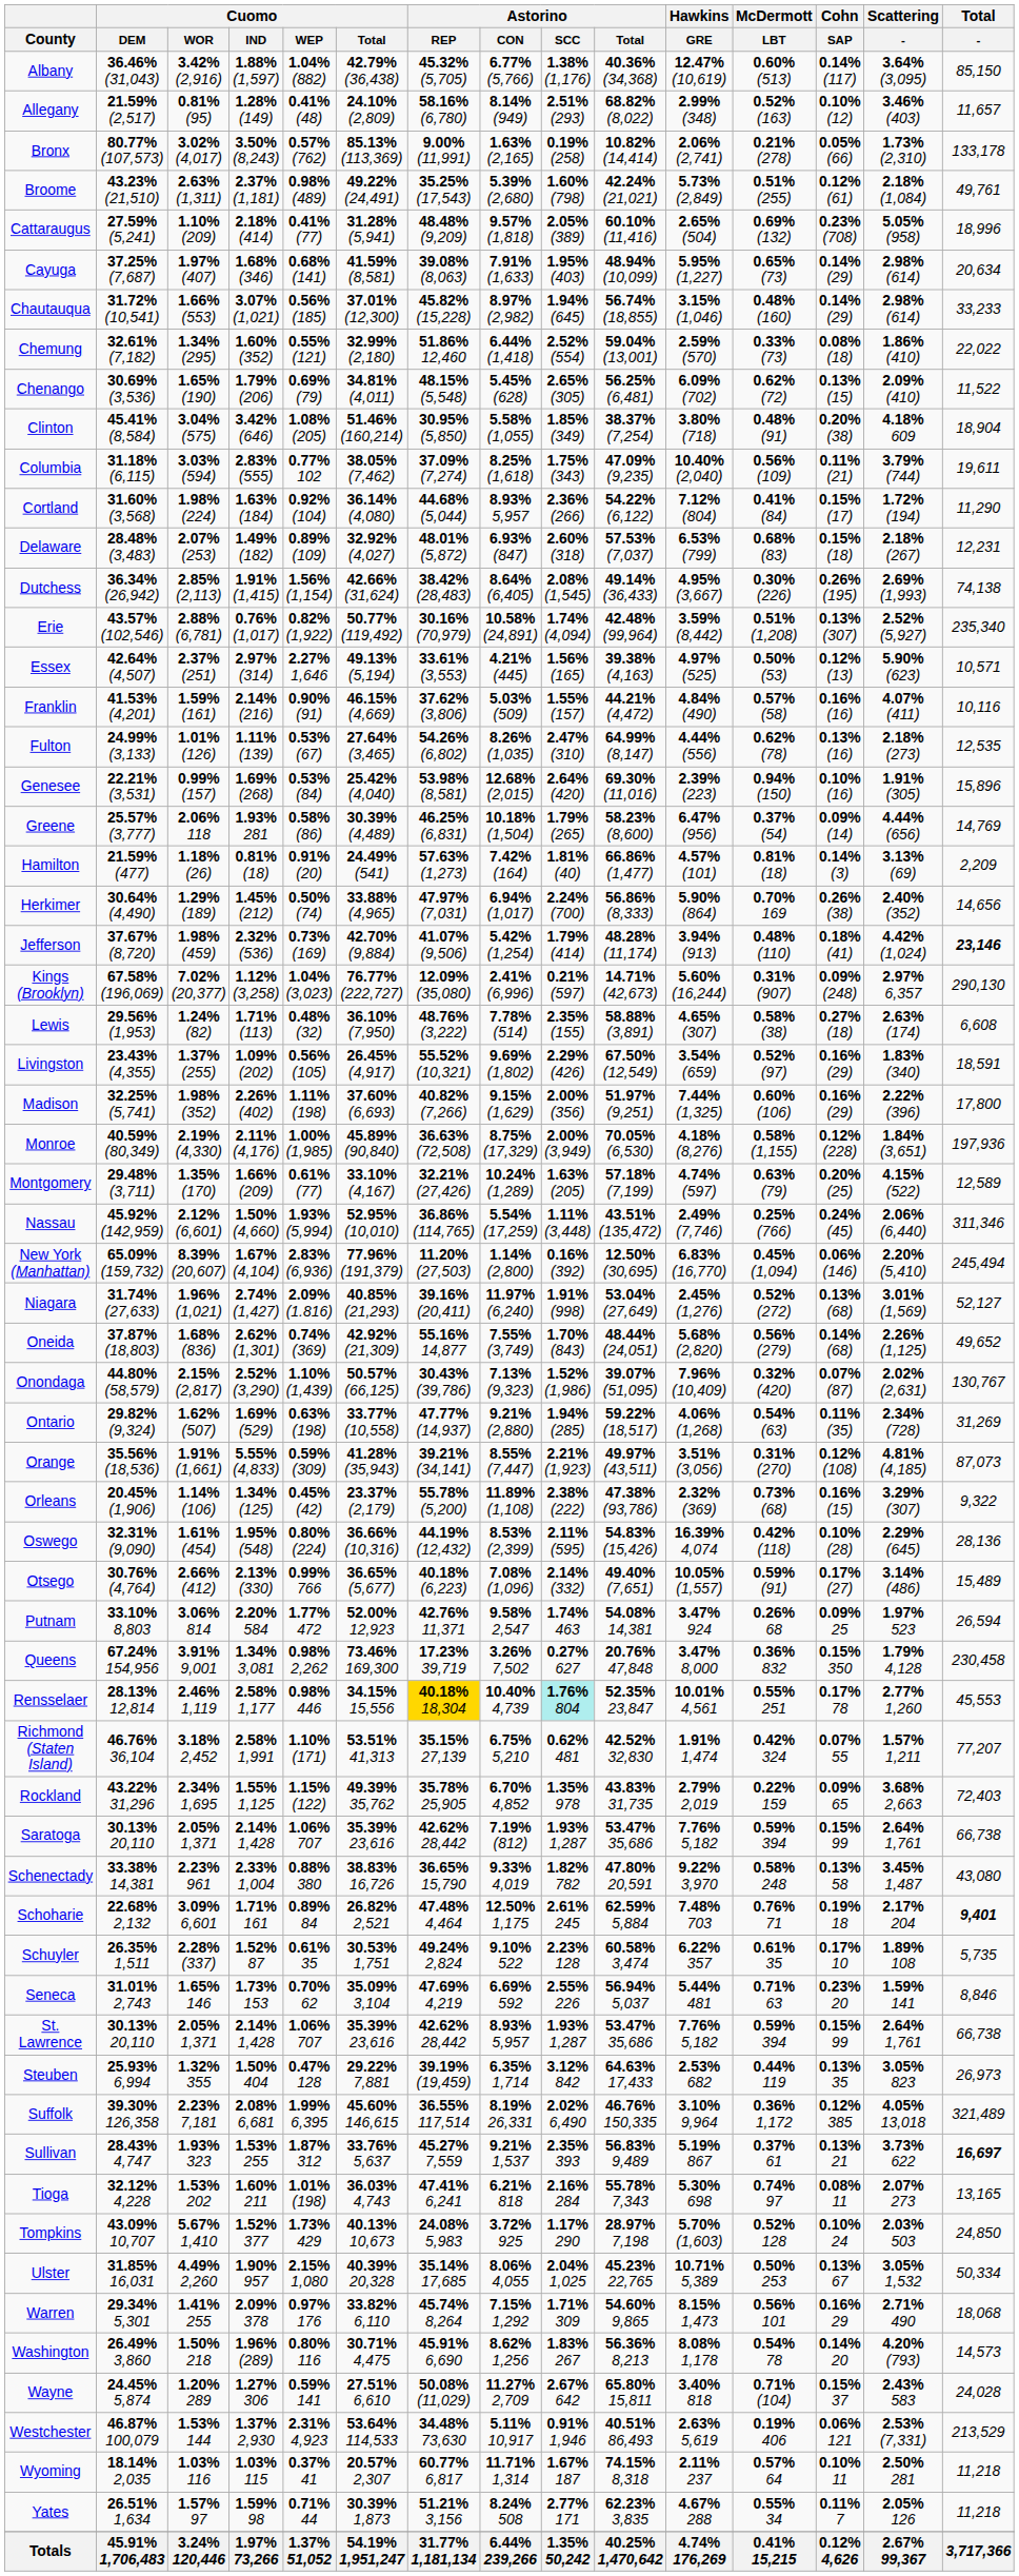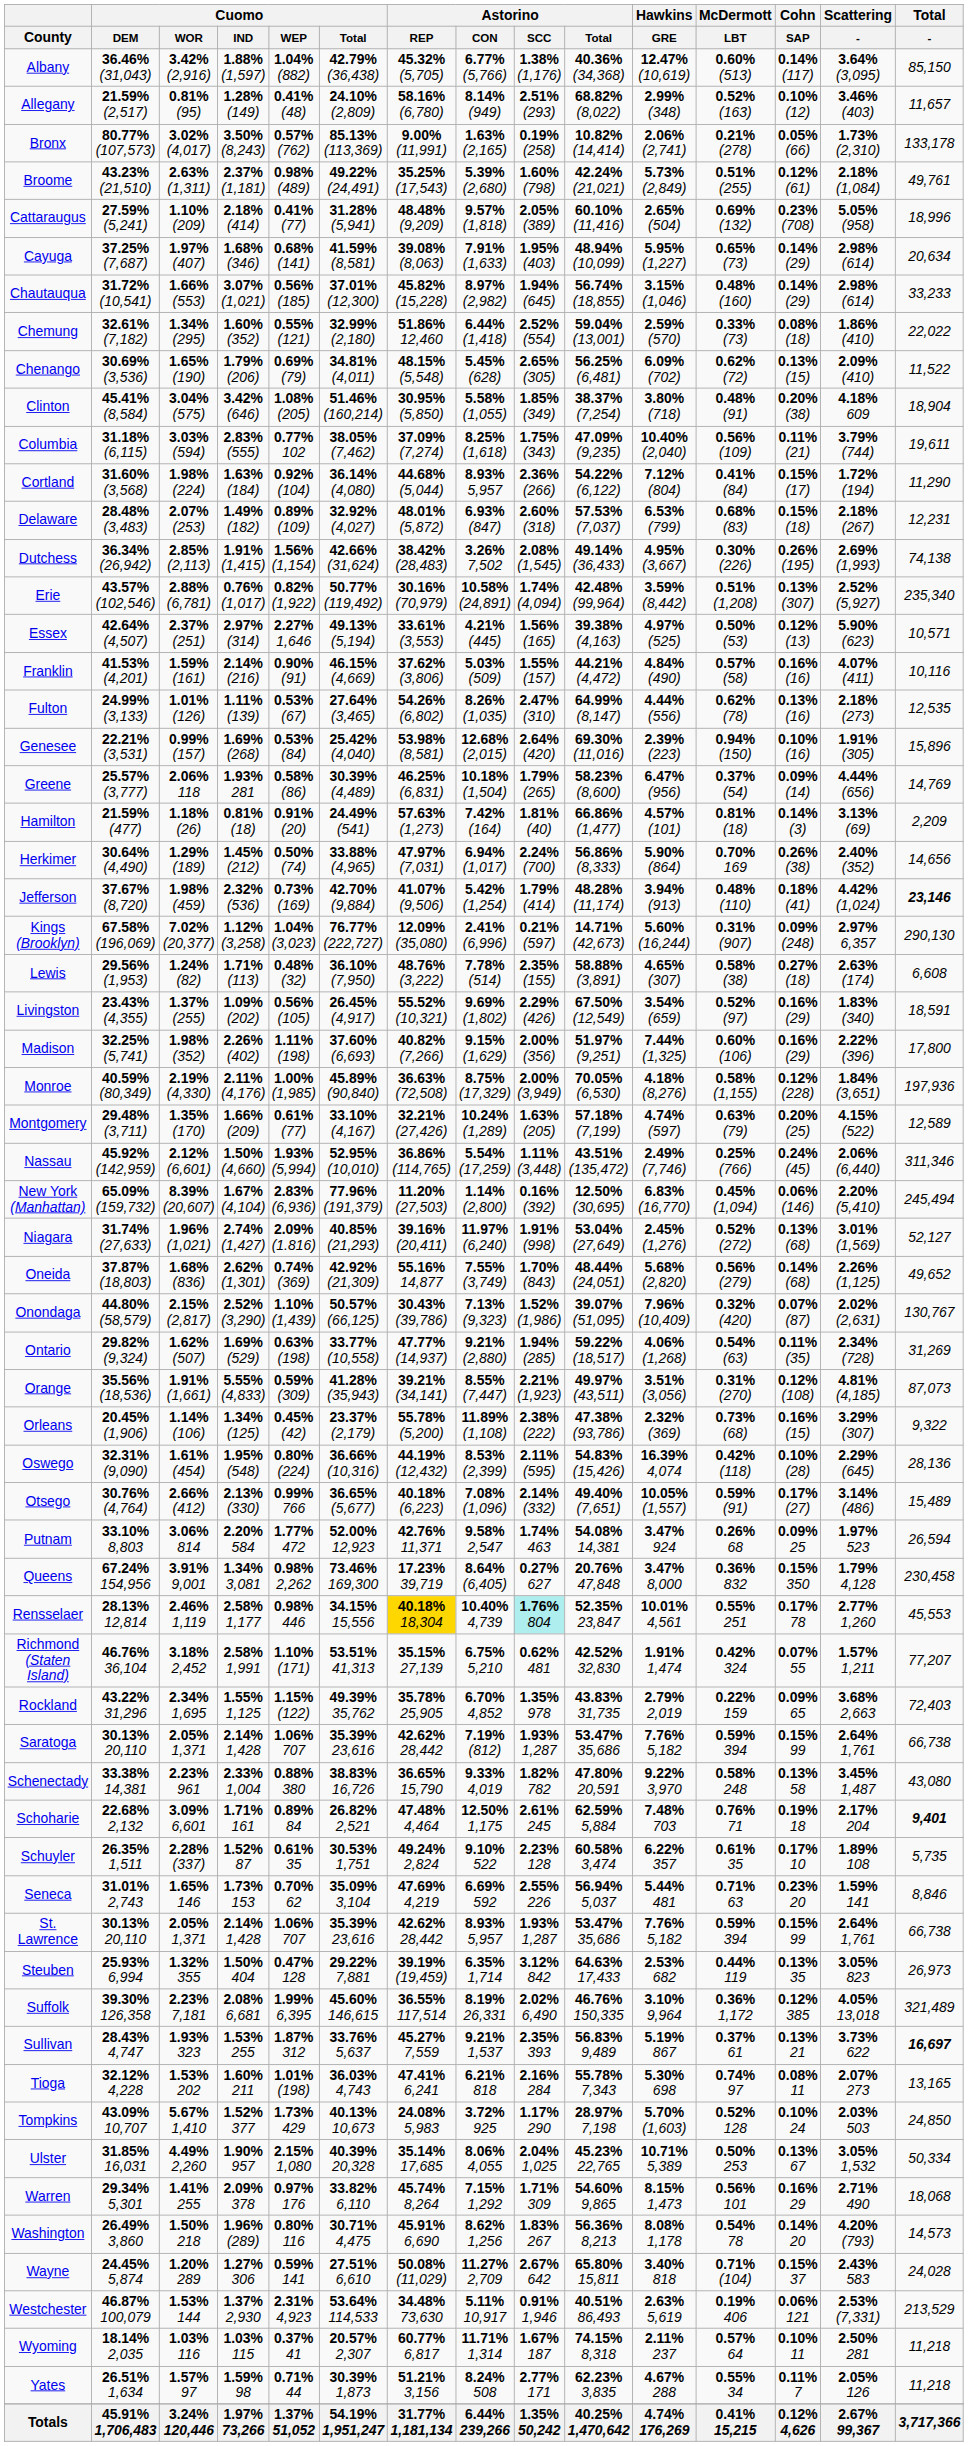Dutchess | Astorino / CON: 8.64% (6,405) -> 3.26% 7,502
Queens | Astorino / CON: 3.26% 7,502 -> 8.64% (6,405)
